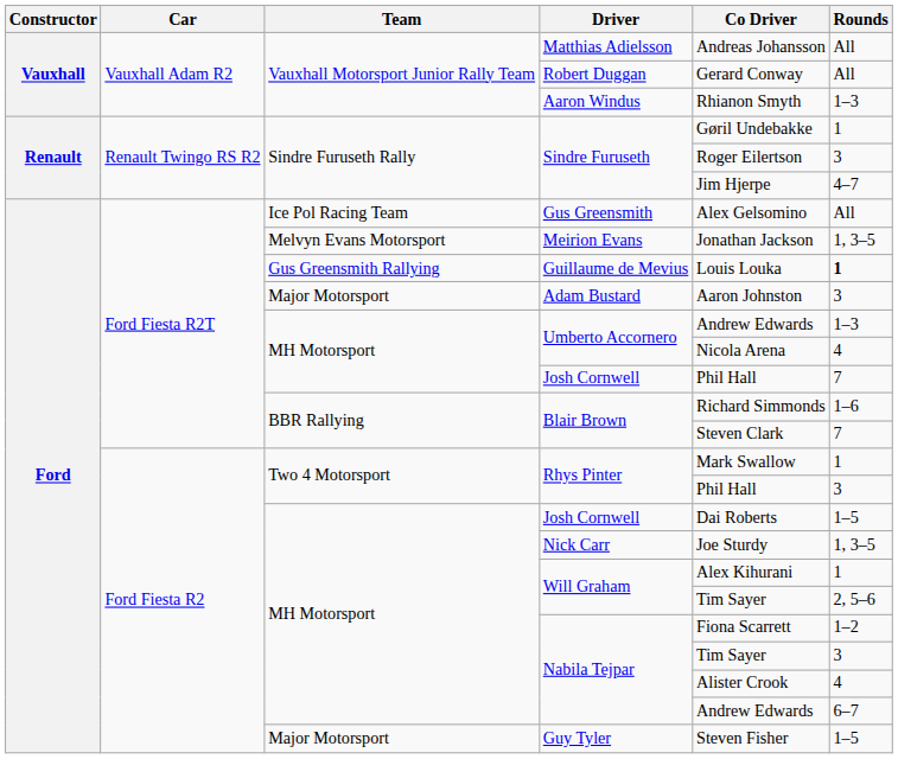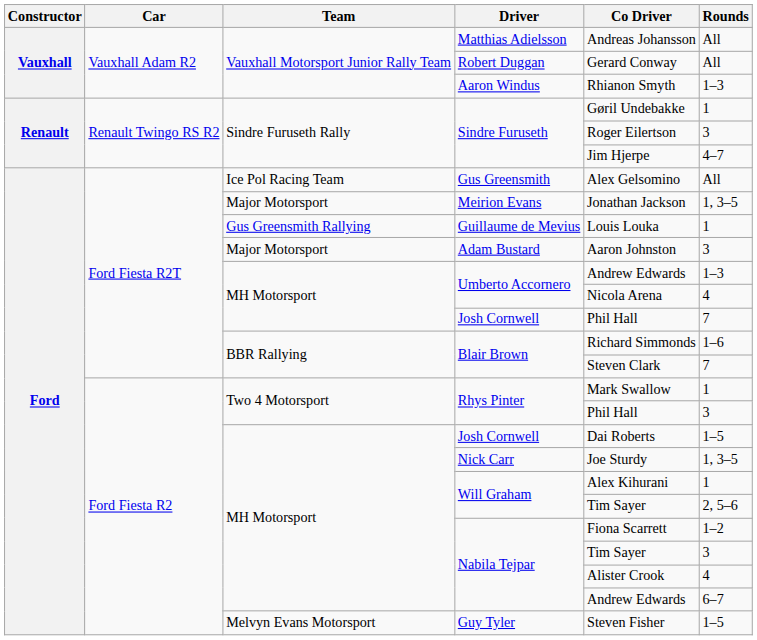Meirion Evans | Team: Melvyn Evans Motorsport -> Major Motorsport
Guillaume de Mevius | Rounds: bold -> normal
Guy Tyler | Team: Major Motorsport -> Melvyn Evans Motorsport
